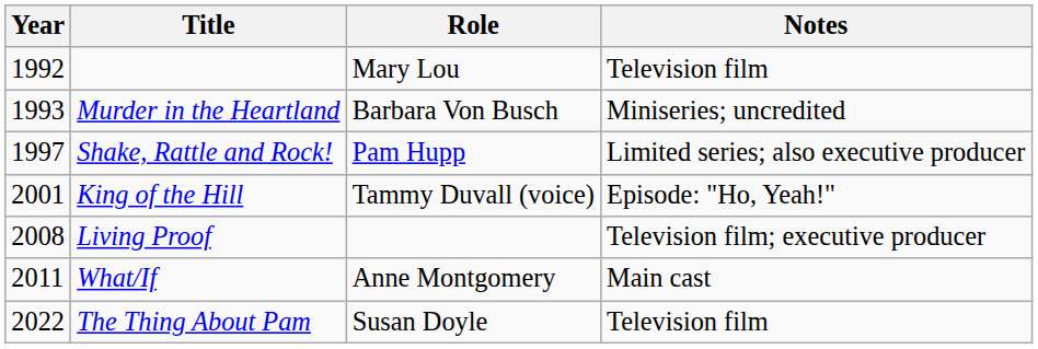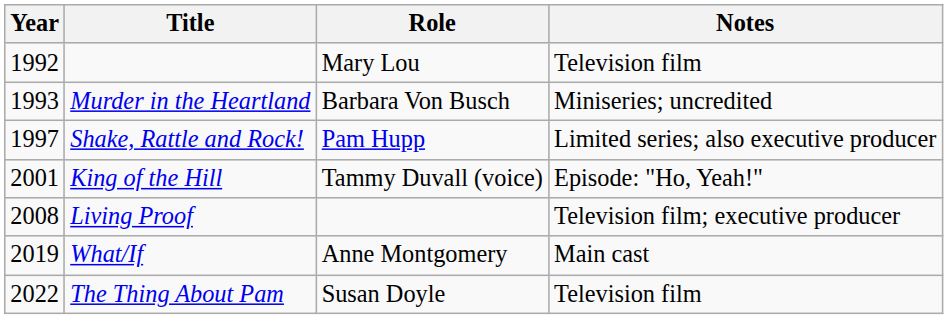What/If | Year: 2011 -> 2019
